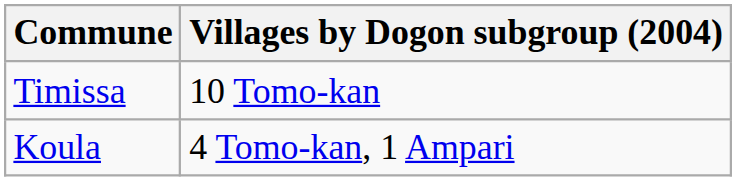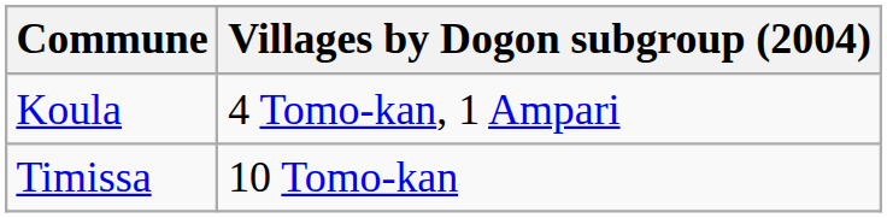rows swapped: Timissa <-> Koula
